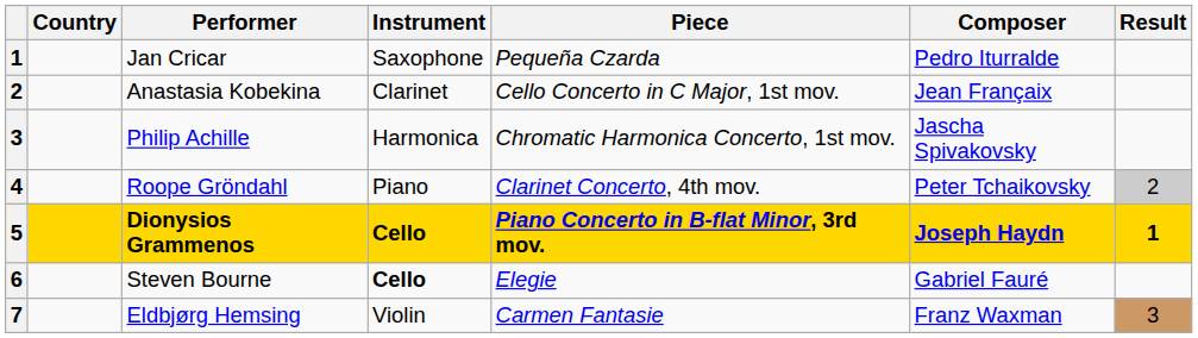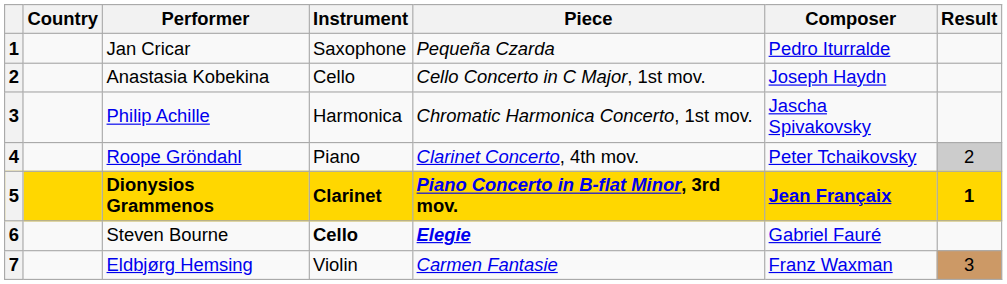Anastasia Kobekina | Instrument: Clarinet -> Cello
Anastasia Kobekina | Composer: Jean Françaix -> Joseph Haydn
Dionysios Grammenos | Instrument: Cello -> Clarinet
Dionysios Grammenos | Composer: Joseph Haydn -> Jean Françaix
Steven Bourne | Piece: normal -> bold
